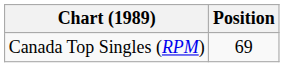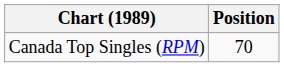Canada Top Singles (RPM) | Position: 69 -> 70
